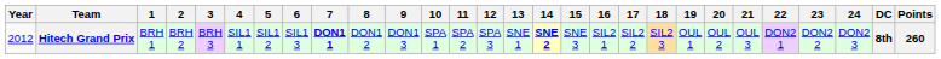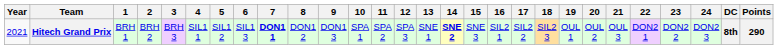Hitech Grand Prix | Year: 2012 -> 2021
Hitech Grand Prix | Points: 260 -> 290
